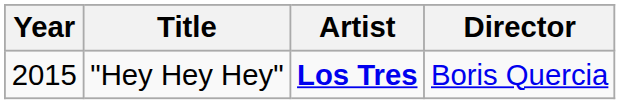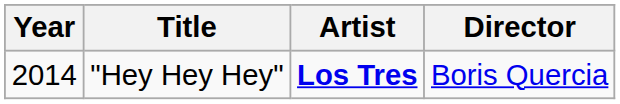"Hey Hey Hey" | Year: 2015 -> 2014
